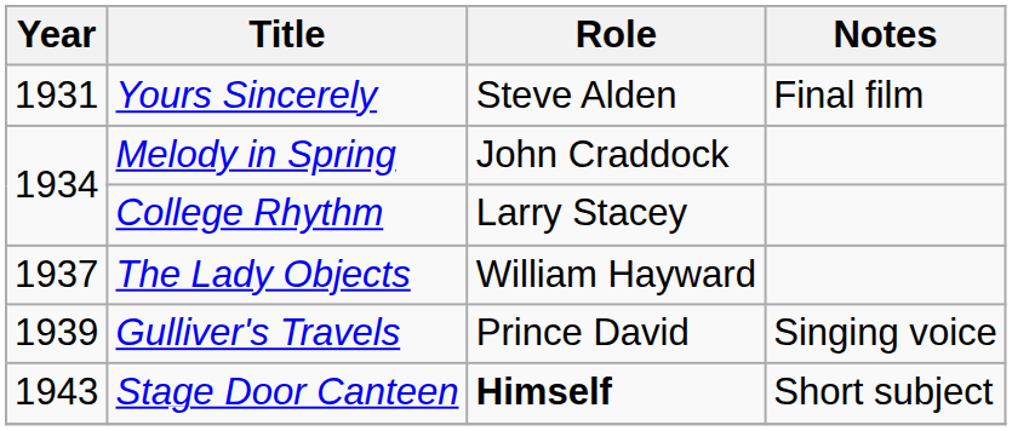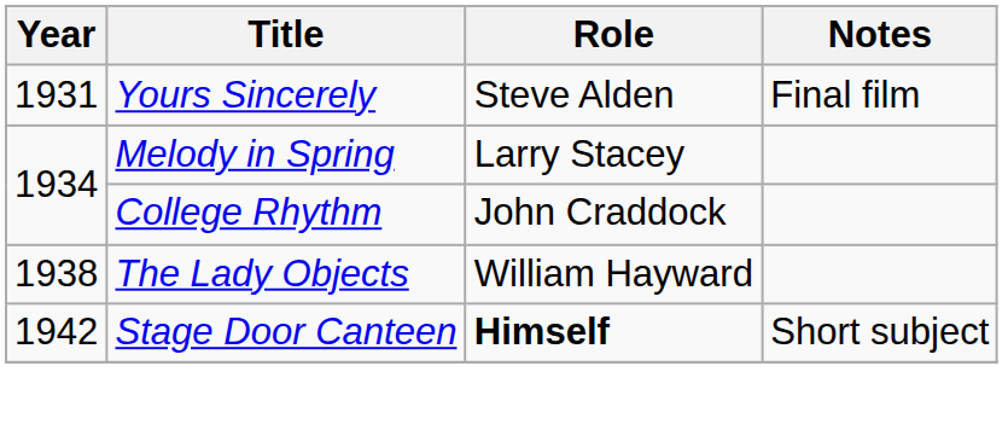Melody in Spring | Role: John Craddock -> Larry Stacey
College Rhythm | Role: Larry Stacey -> John Craddock
The Lady Objects | Year: 1937 -> 1938
- row: 1939 | Gulliver's Travels | Prince David | Singing voice
Stage Door Canteen | Year: 1943 -> 1942
